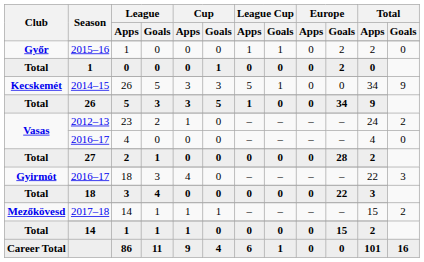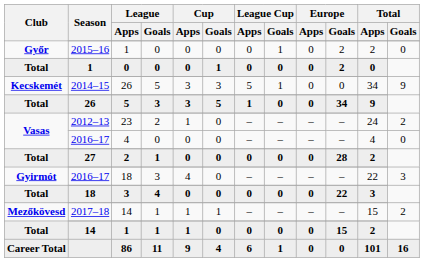Győr / 1 | League Cup / Apps: 1 -> 0
